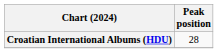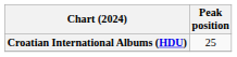Croatian International Albums (HDU) | Peak position: 28 -> 25
